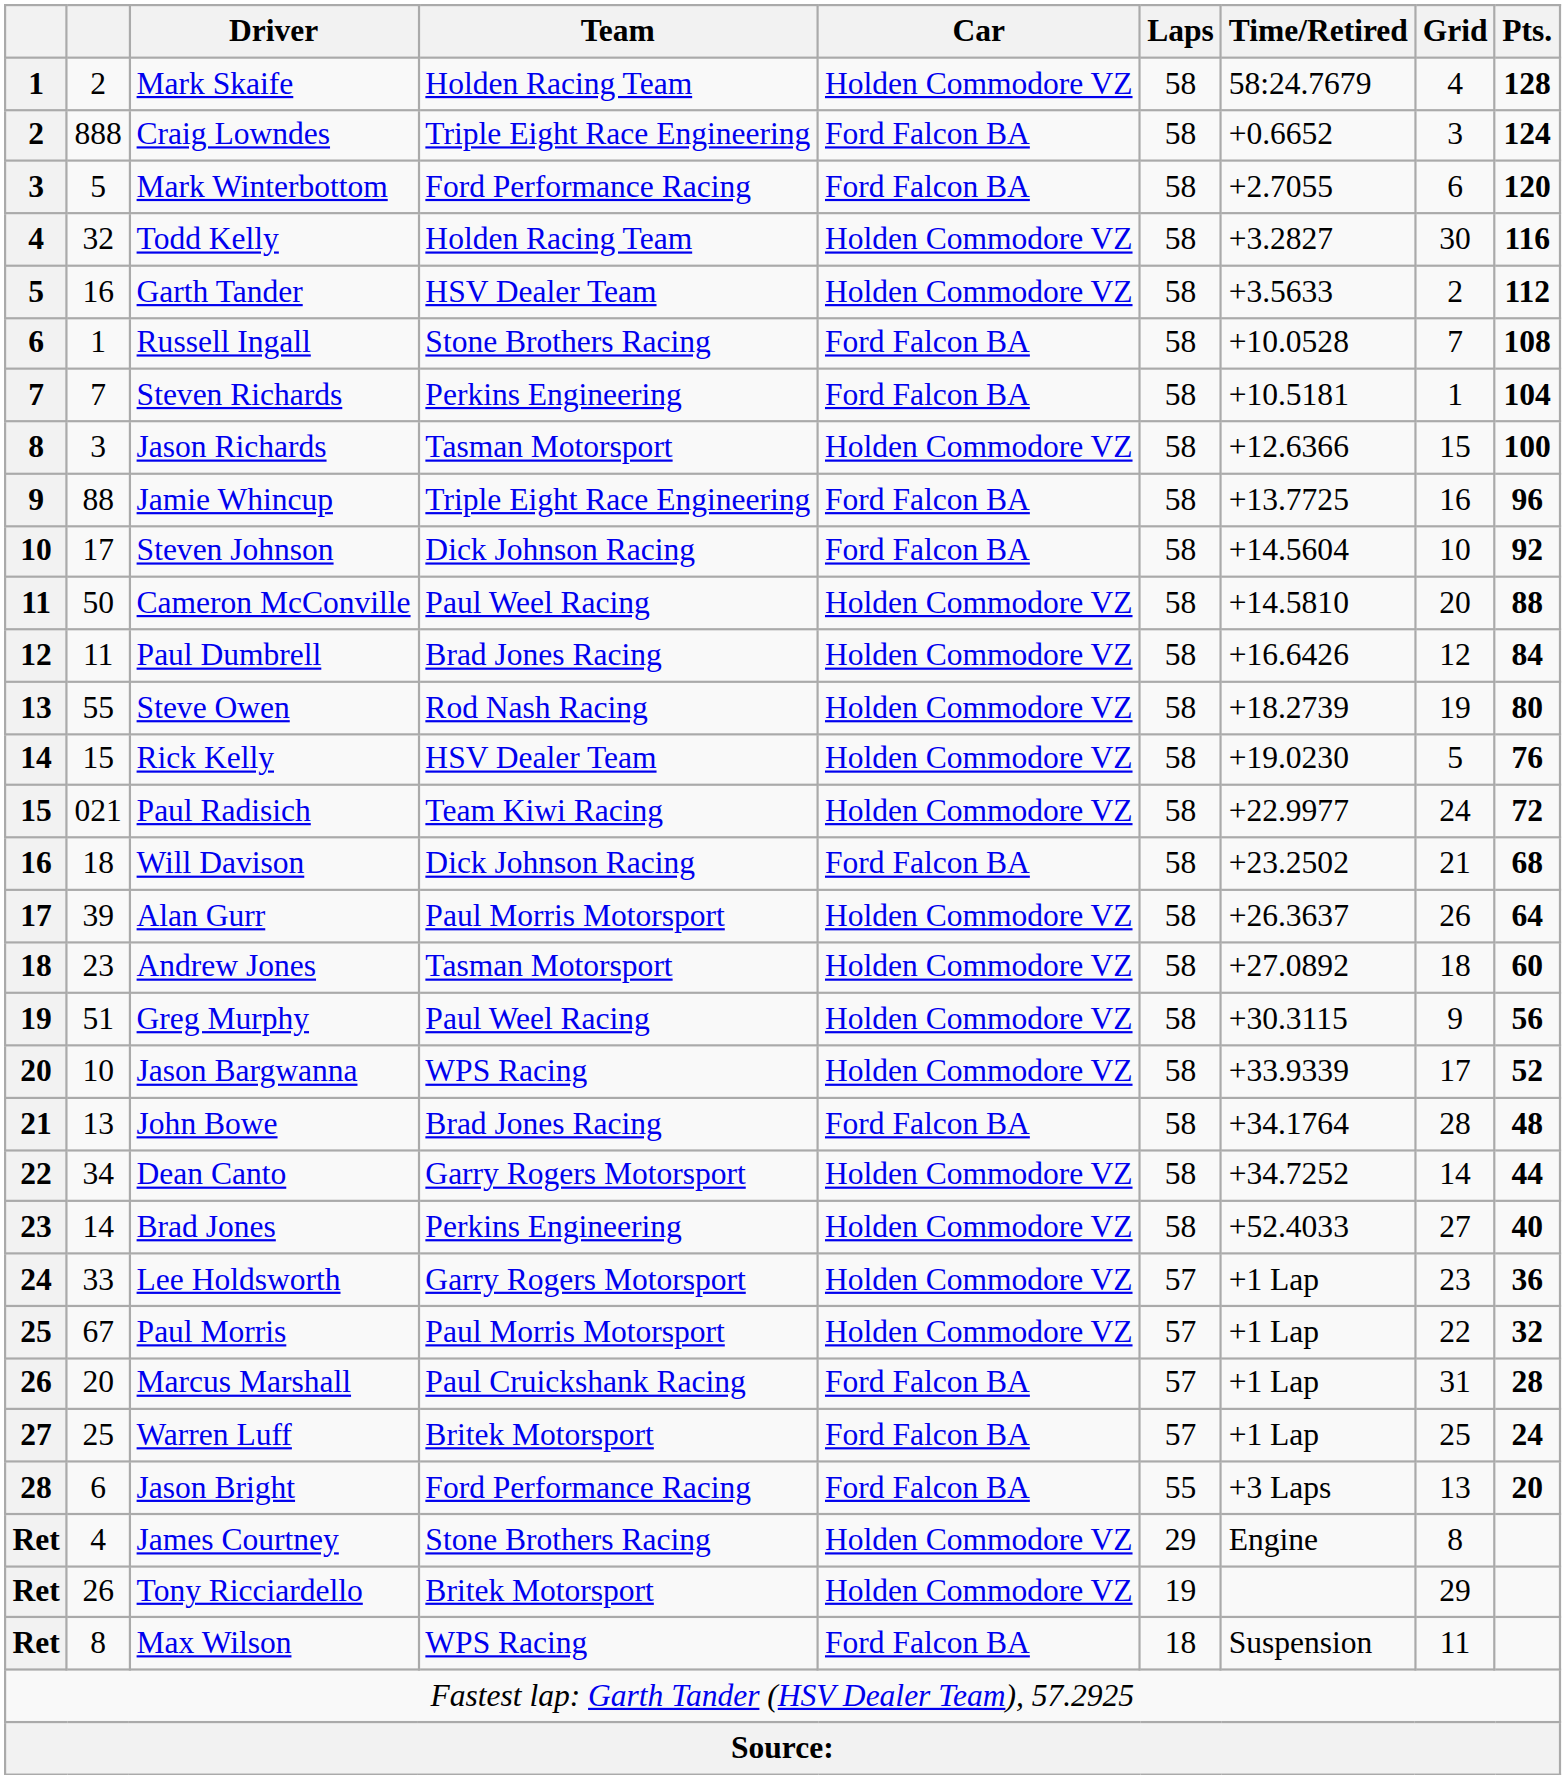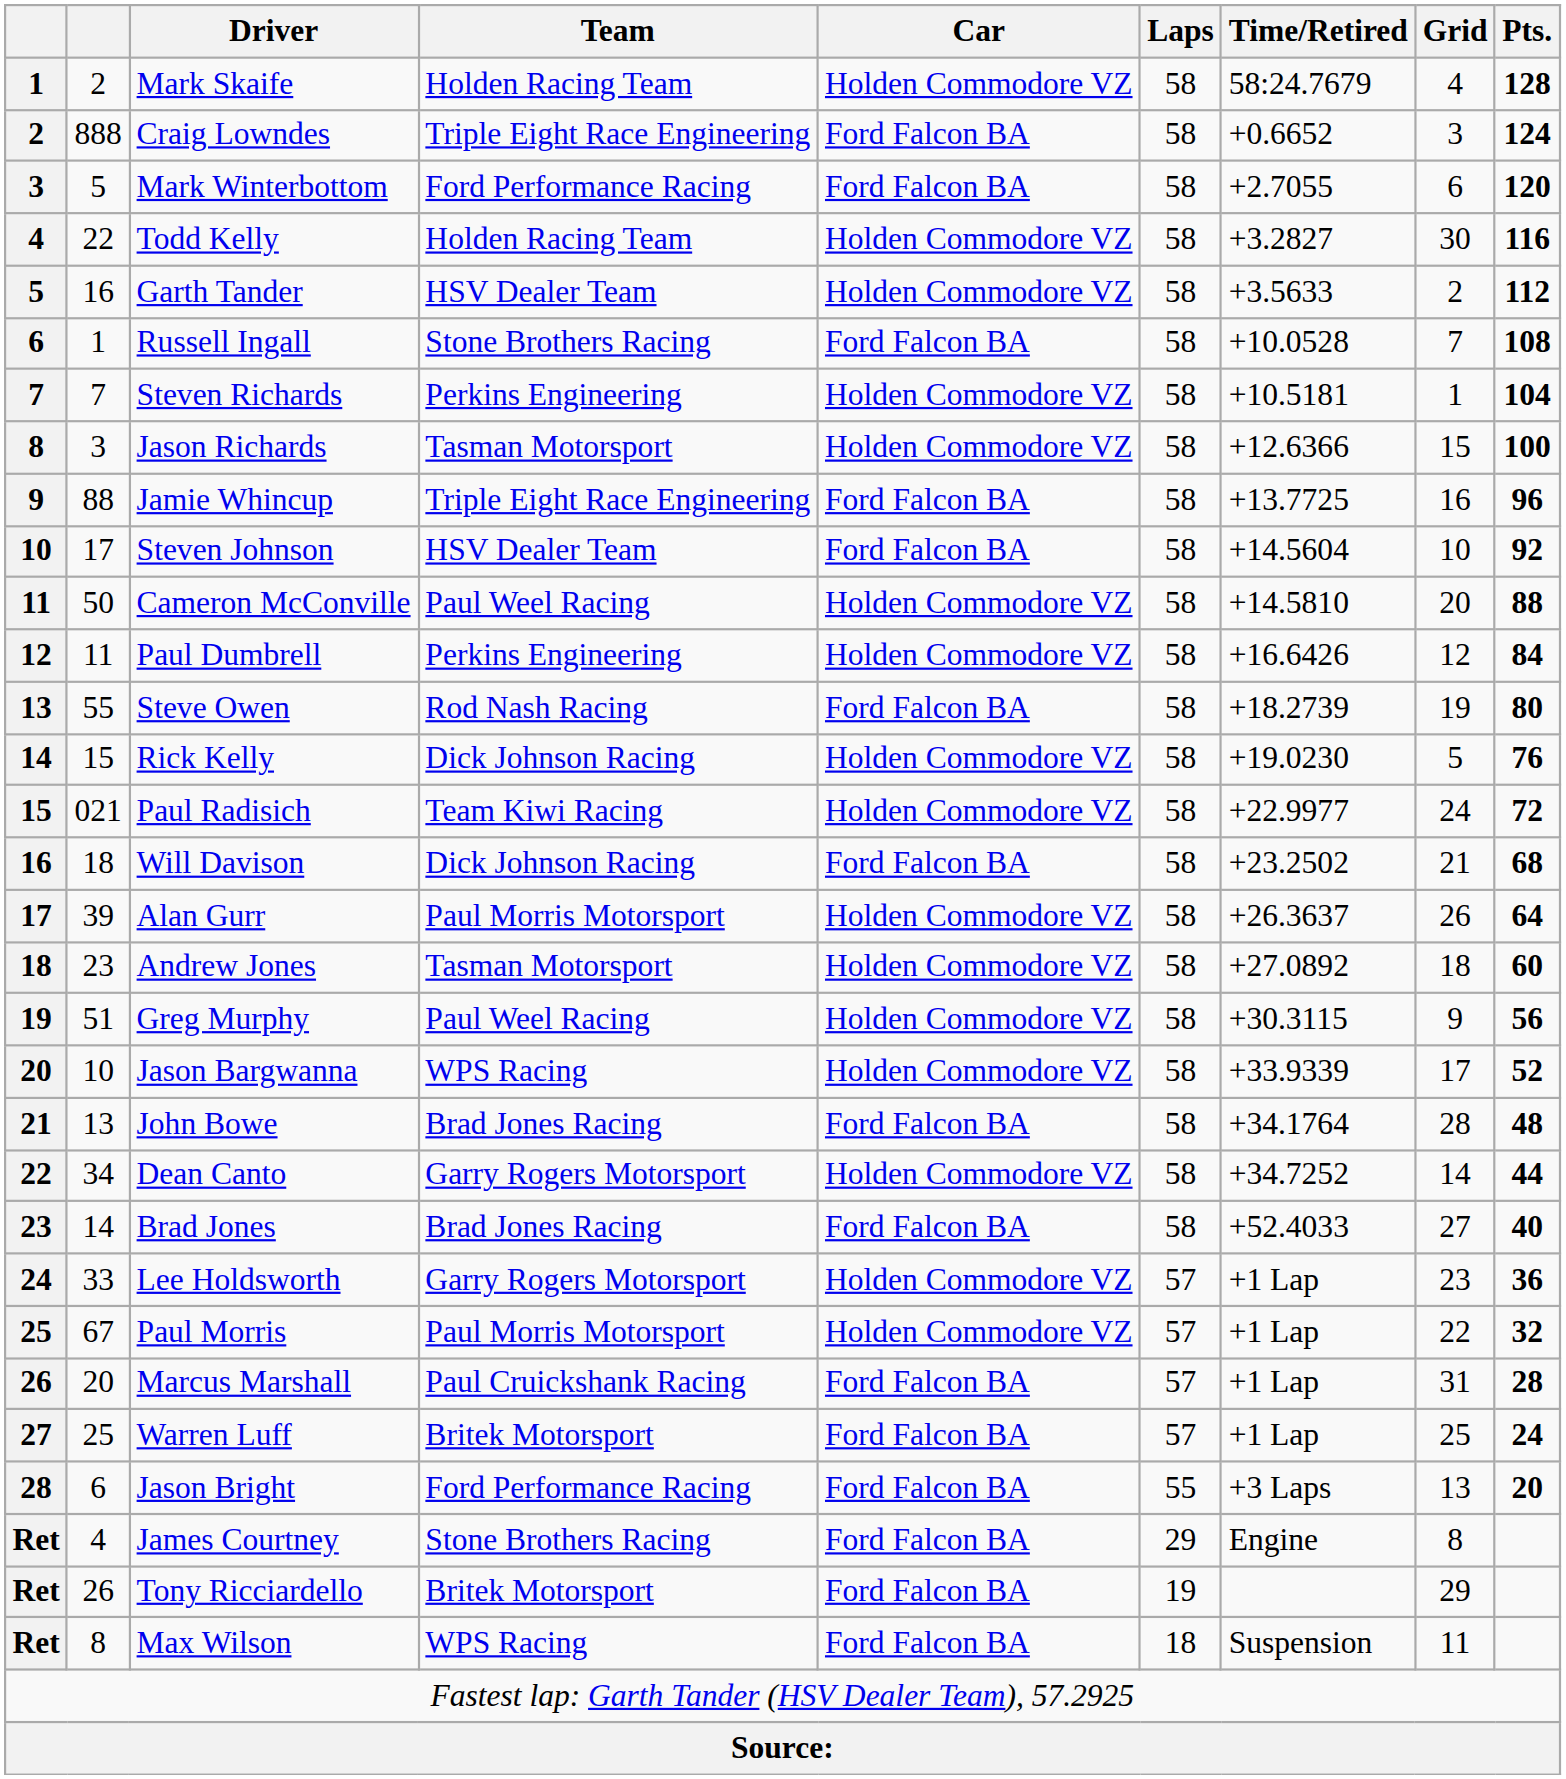Todd Kelly | column 2: 32 -> 22
Steven Richards | Car: Ford Falcon BA -> Holden Commodore VZ
Steven Johnson | Team: Dick Johnson Racing -> HSV Dealer Team
Paul Dumbrell | Team: Brad Jones Racing -> Perkins Engineering
Steve Owen | Car: Holden Commodore VZ -> Ford Falcon BA
Rick Kelly | Team: HSV Dealer Team -> Dick Johnson Racing
Brad Jones | Team: Perkins Engineering -> Brad Jones Racing
Brad Jones | Car: Holden Commodore VZ -> Ford Falcon BA
James Courtney | Car: Holden Commodore VZ -> Ford Falcon BA
Tony Ricciardello | Car: Holden Commodore VZ -> Ford Falcon BA
